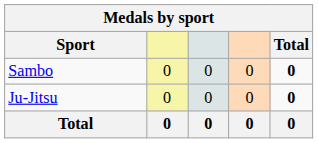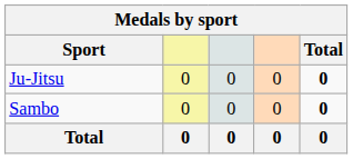rows swapped: Ju-Jitsu <-> Sambo
